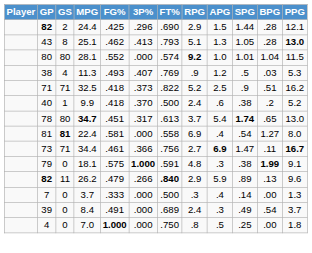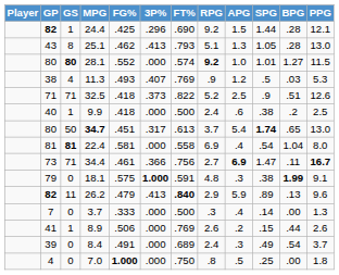24.4 | GS: 2 -> 1
24.4 | RPG: 2.9 -> 9.2
25.1 | PPG: bold -> normal
28.1 | GS: normal -> bold
28.1 | BPG: 1.04 -> 1.27
32.5 | PPG: 16.2 -> 12.6
9.9 | 3P%: .370 -> .000
9.9 | PPG: 5.2 -> 2.5
34.7 | GP: 78 -> 80
34.7 | GS: 80 -> 50
22.4 | BPG: 1.27 -> 1.04
26.2 | 3P%: .266 -> .413
+ row: 41 | 1 | 8.9 | .506 | .000 | .769 | 2.6 | .2 | .15 | .44 | 2.6
